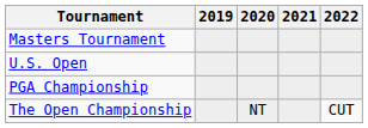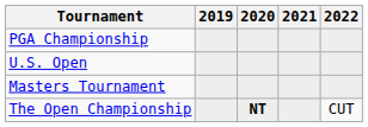rows swapped: Masters Tournament <-> PGA Championship
The Open Championship | 2020: normal -> bold
